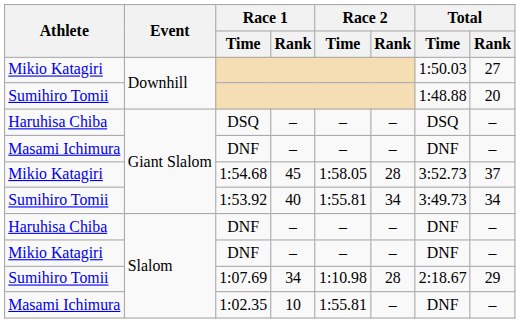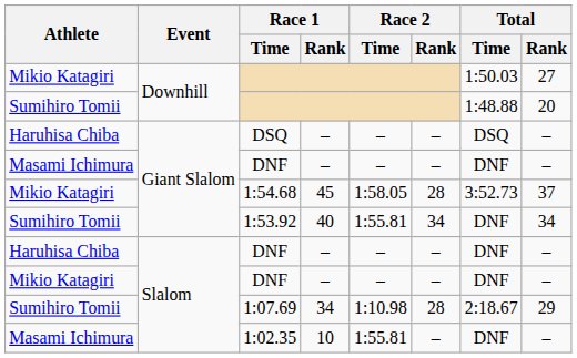1:53.92 | Total / Time: 3:49.73 -> DNF
